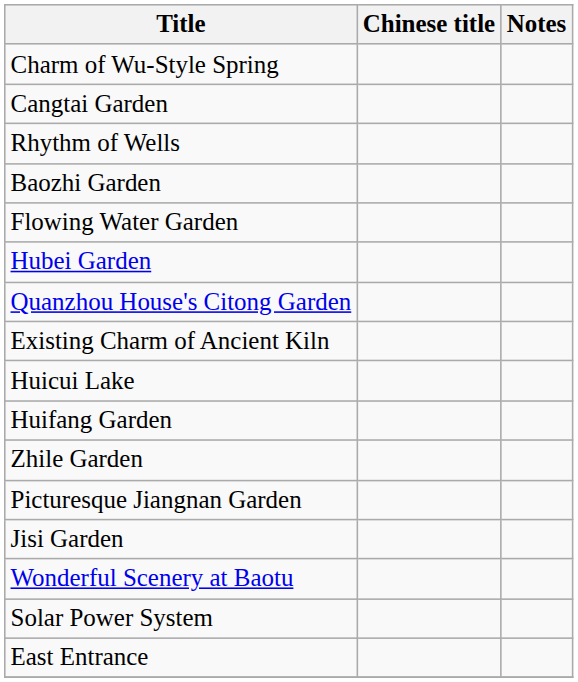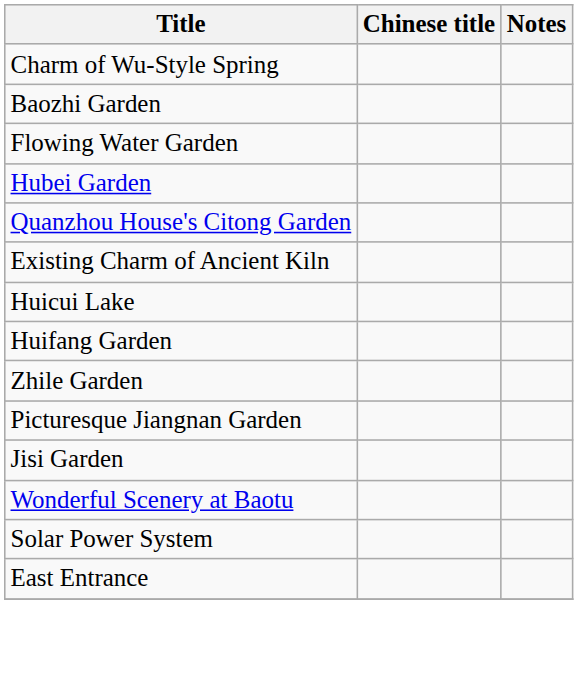- row: Cangtai Garden
- row: Rhythm of Wells
